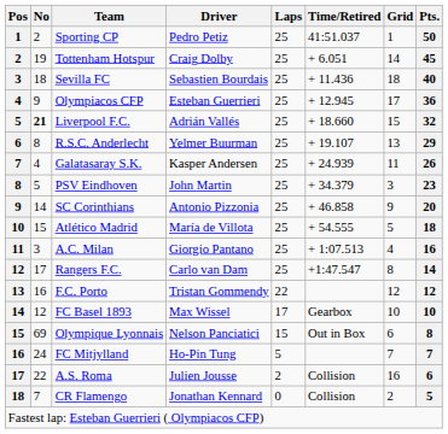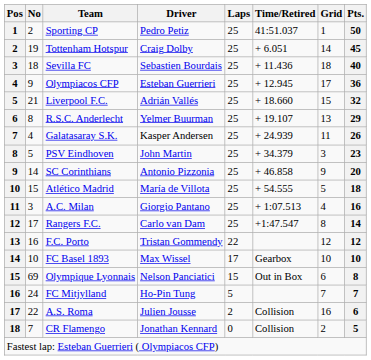Liverpool F.C. | No: bold -> normal
FC Basel 1893 | No: 12 -> 10
